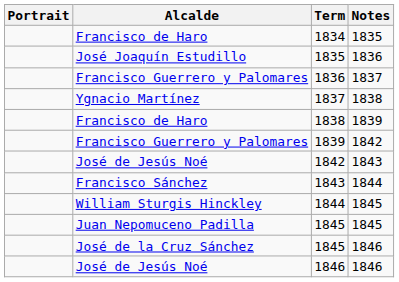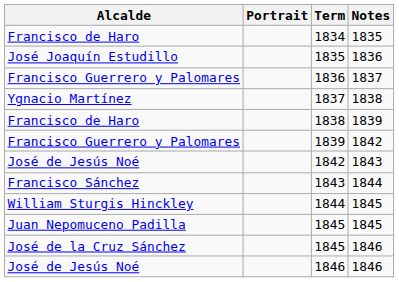columns swapped: Portrait <-> Alcalde
